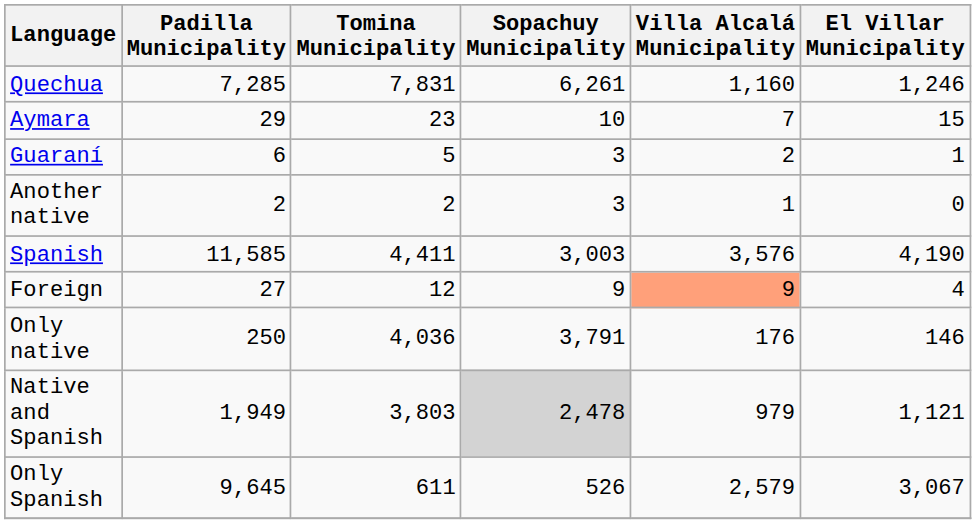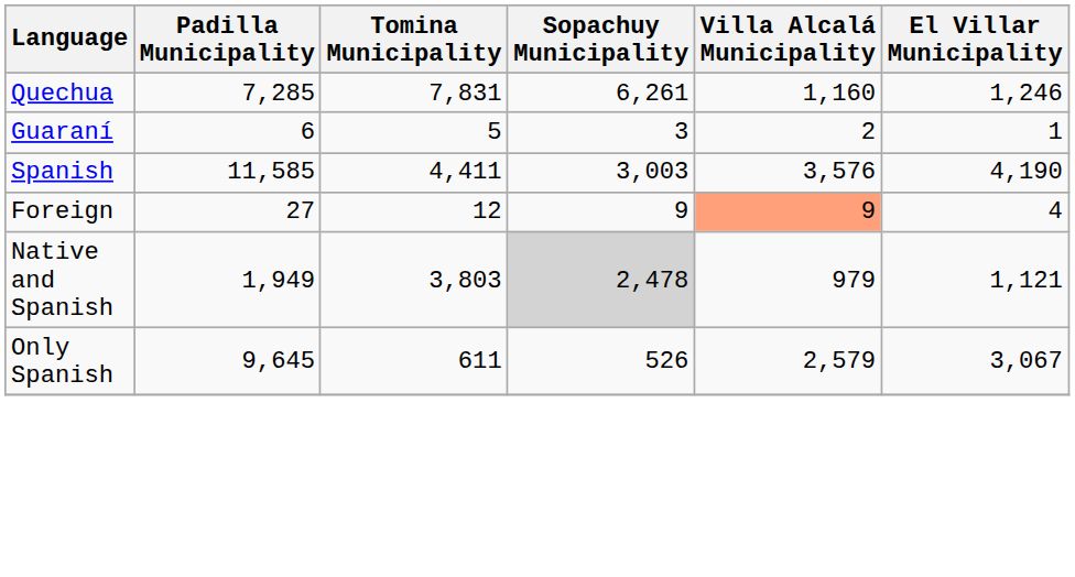- row: Aymara | 29 | 23 | 10 | 7 | 15
- row: Another native | 2 | 2 | 3 | 1 | 0
- row: Only native | 250 | 4,036 | 3,791 | 176 | 146
